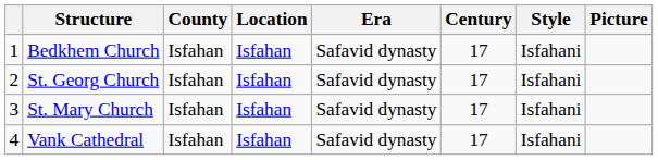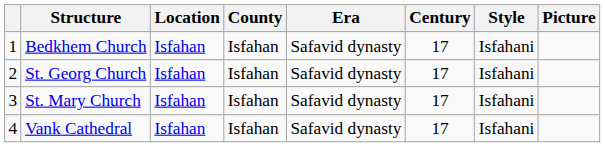columns swapped: Location <-> County
